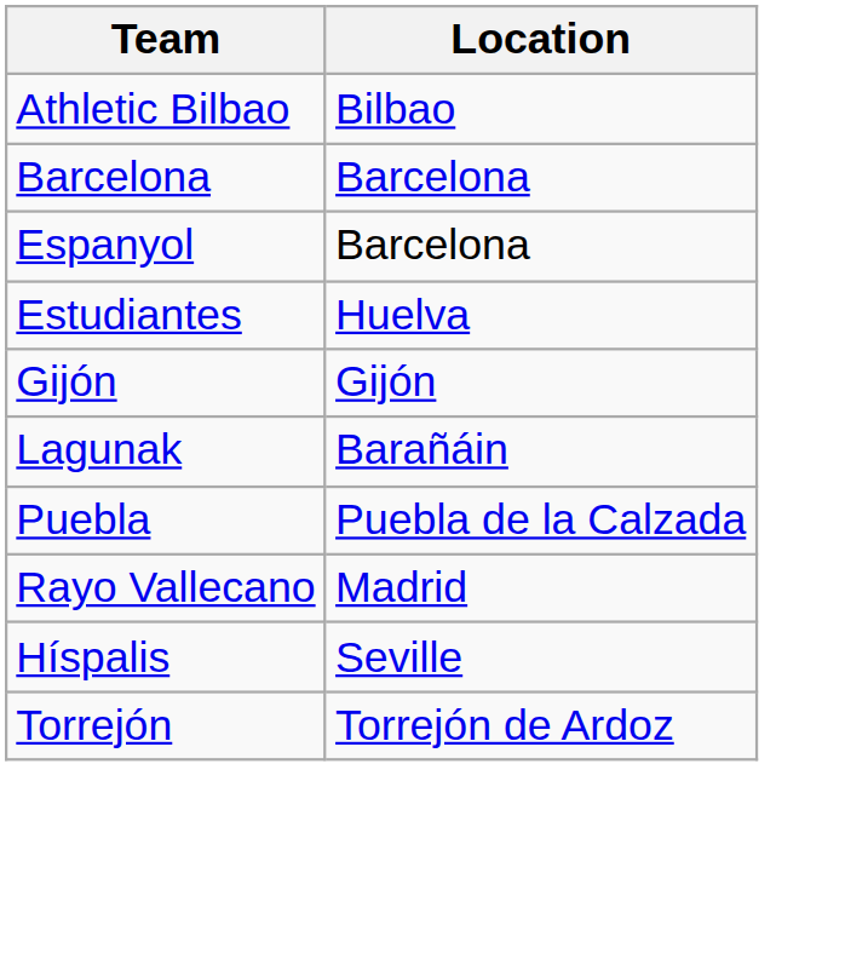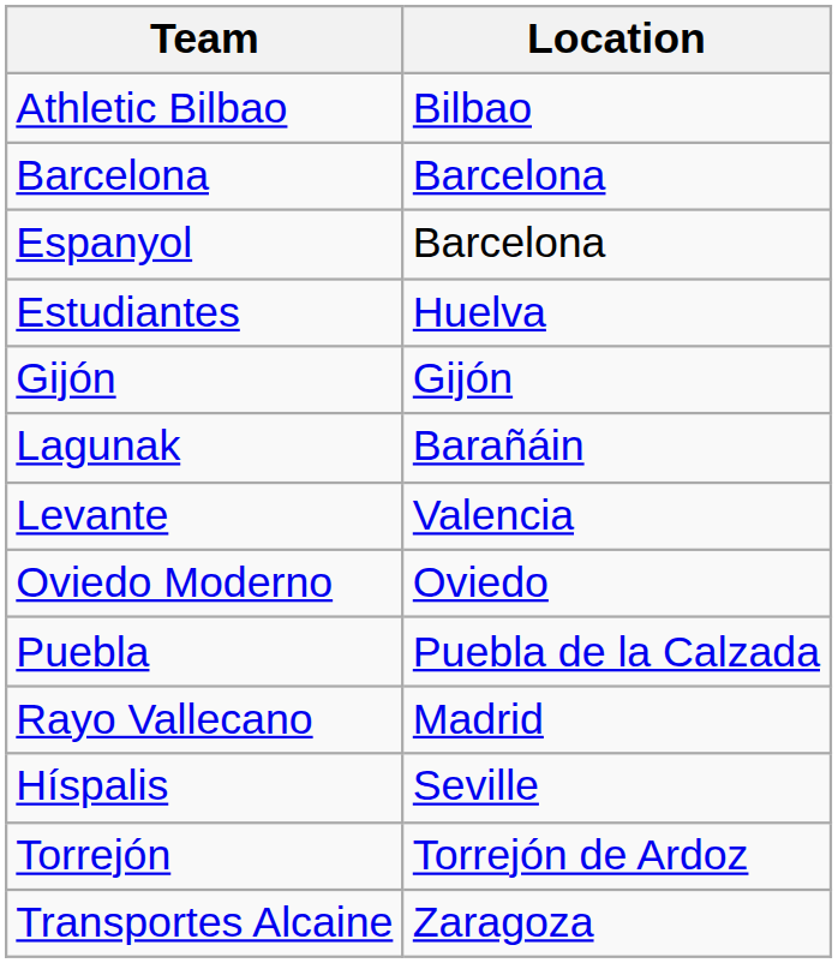+ row: Levante | Valencia
+ row: Oviedo Moderno | Oviedo
+ row: Transportes Alcaine | Zaragoza
